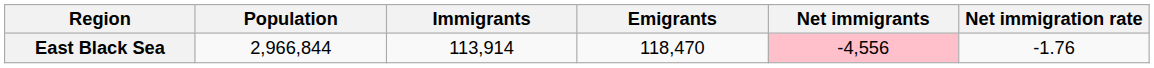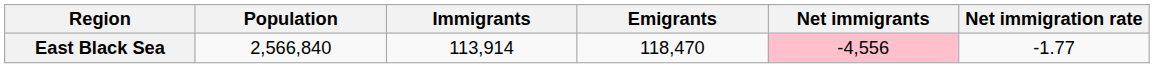East Black Sea | Population: 2,966,844 -> 2,566,840
East Black Sea | Net immigration rate: -1.76 -> -1.77
